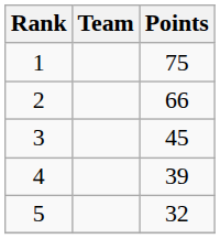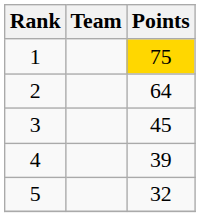1 | Points: no background -> gold background
2 | Points: 66 -> 64
